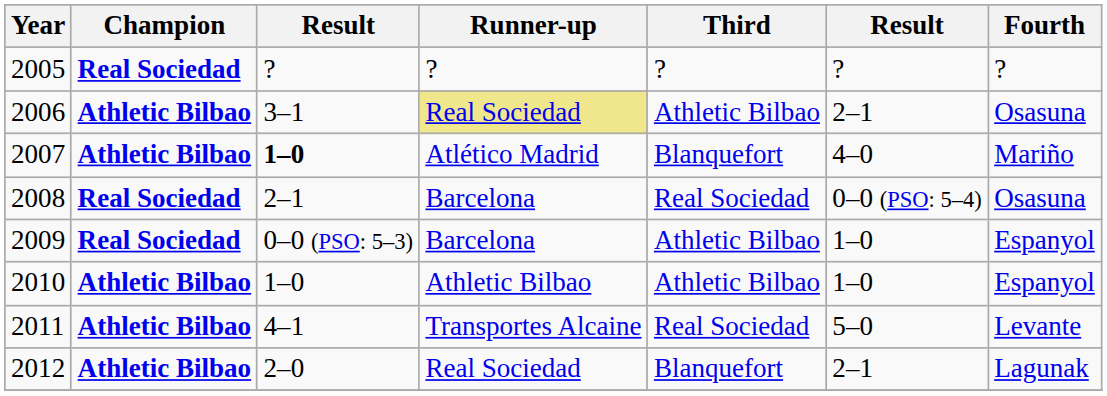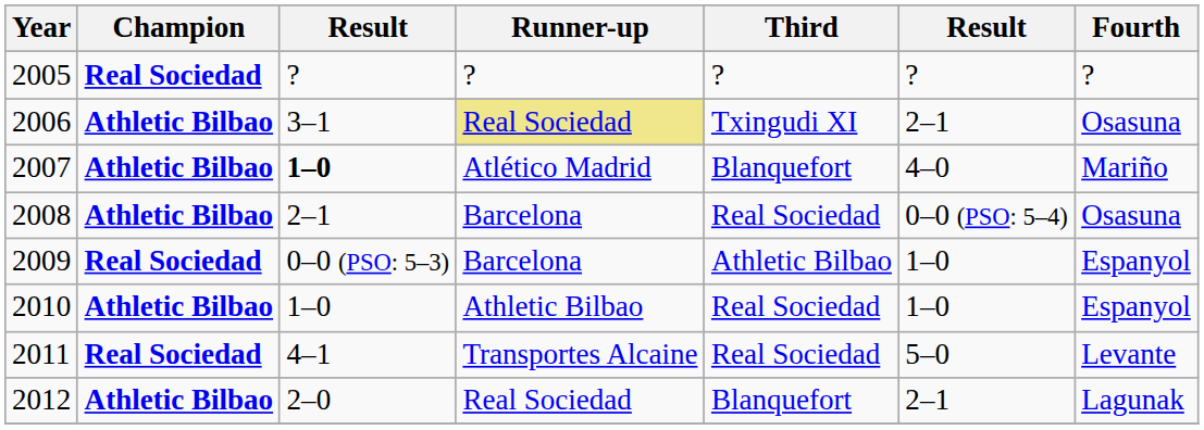2006 | Third: Athletic Bilbao -> Txingudi XI
2008 | Champion: Real Sociedad -> Athletic Bilbao
2010 | Third: Athletic Bilbao -> Real Sociedad
2011 | Champion: Athletic Bilbao -> Real Sociedad
